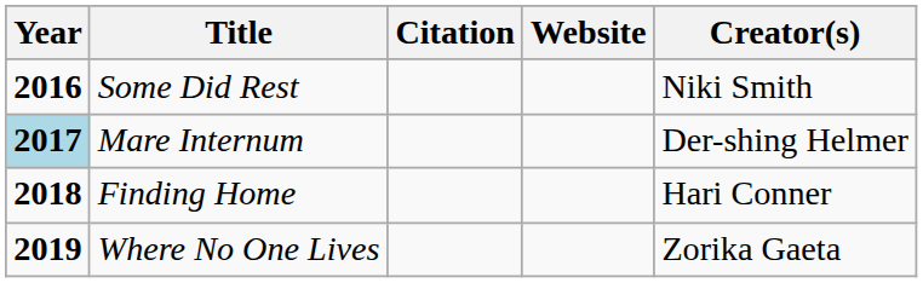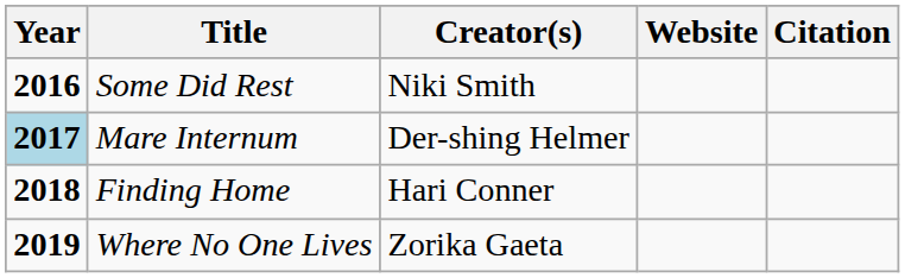columns swapped: Creator(s) <-> Citation
